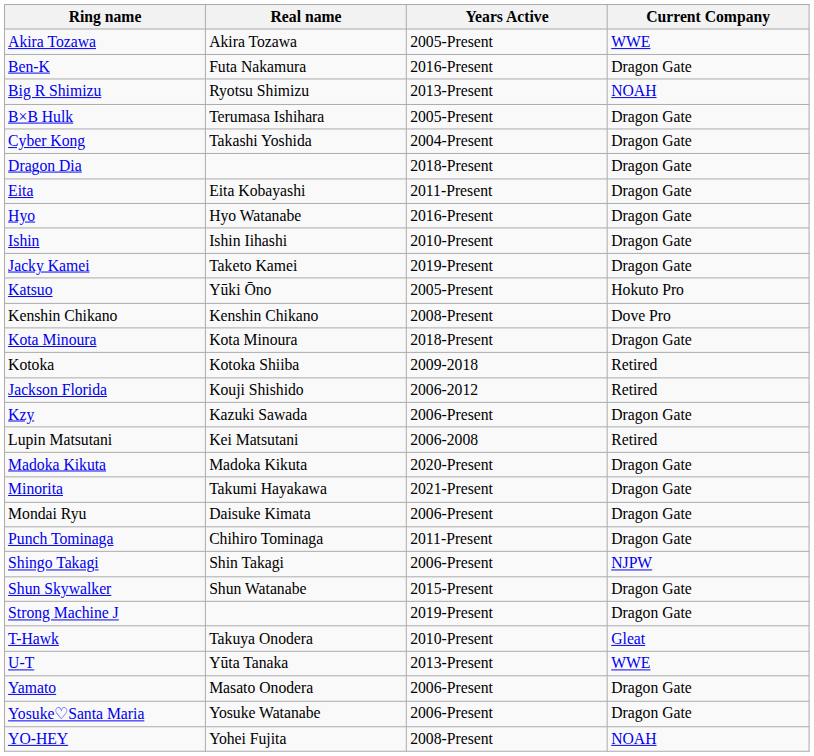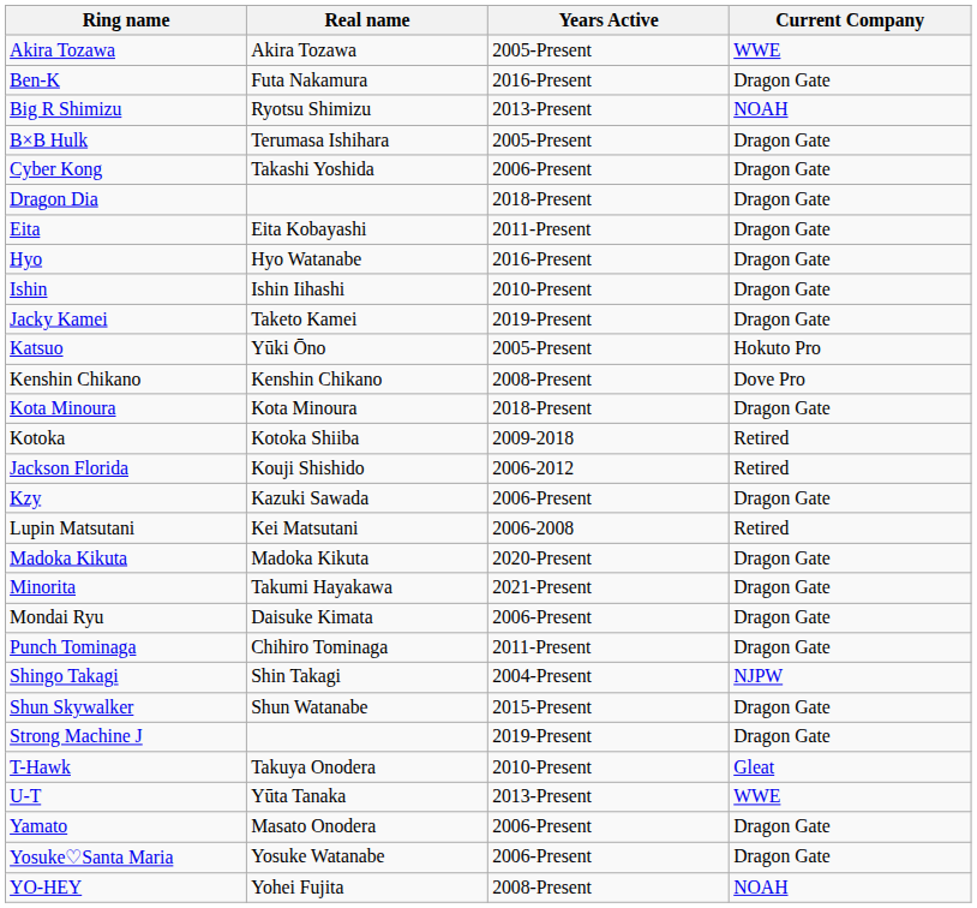Cyber Kong | Years Active: 2004-Present -> 2006-Present
Shingo Takagi | Years Active: 2006-Present -> 2004-Present
